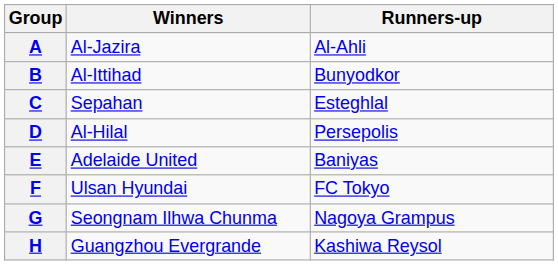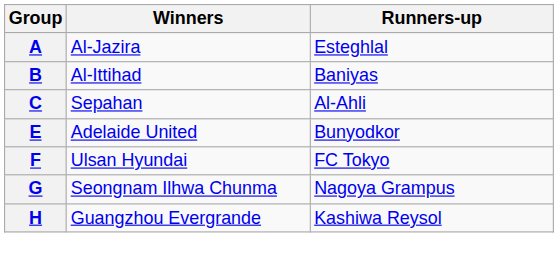A | Runners-up: Al-Ahli -> Esteghlal
B | Runners-up: Bunyodkor -> Baniyas
C | Runners-up: Esteghlal -> Al-Ahli
- row: D | Al-Hilal | Persepolis
E | Runners-up: Baniyas -> Bunyodkor
